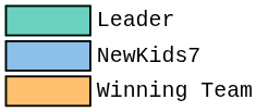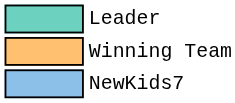rows swapped: Winning Team <-> NewKids7
